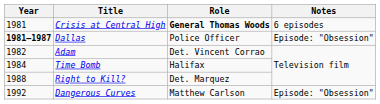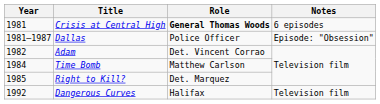Dallas | Year: bold -> normal
Time Bomb | Role: Halifax -> Matthew Carlson
Right to Kill? | Year: 1988 -> 1985
Dangerous Curves | Role: Matthew Carlson -> Halifax
Dangerous Curves | Notes: Episode: "Obsession" -> Television film
